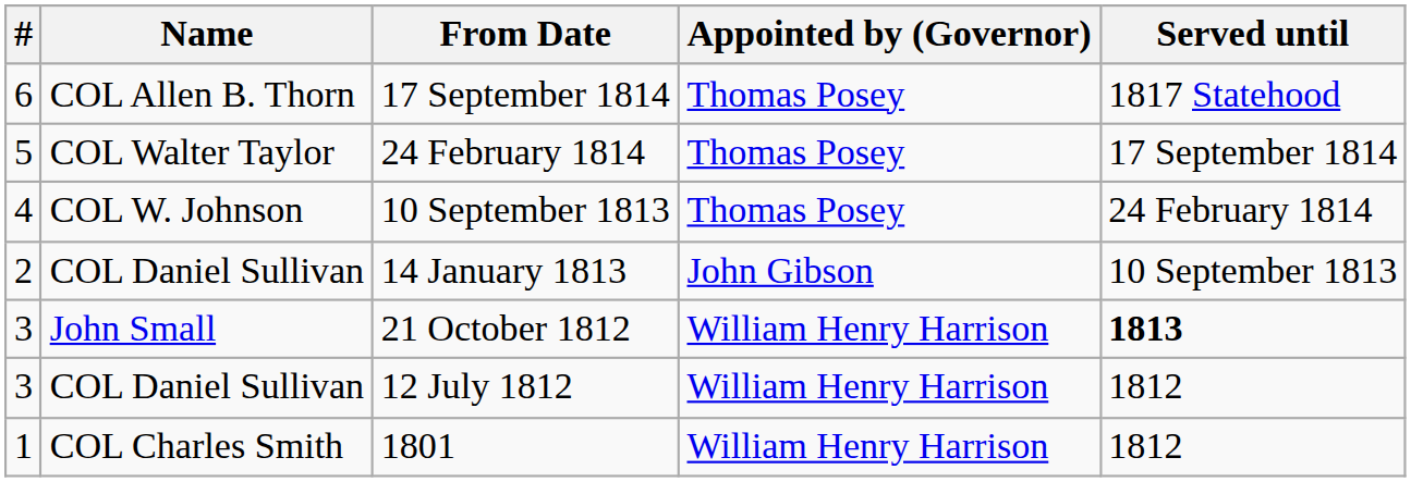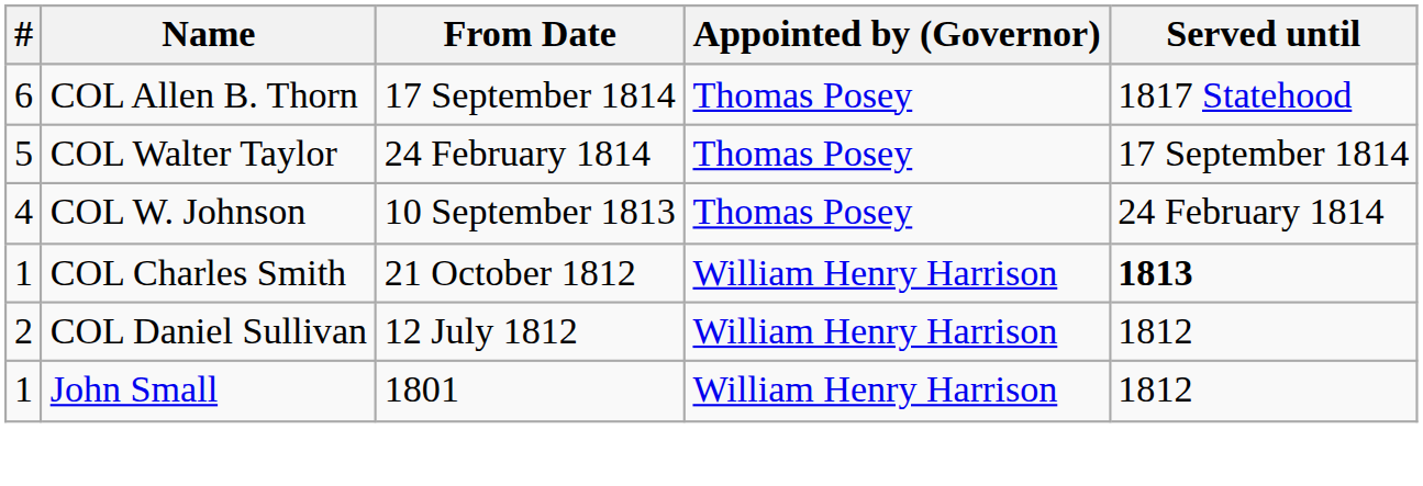- row: 2 | COL Daniel Sullivan | 14 January 1813 | John Gibson | 10 September 1813
21 October 1812 | #: 3 -> 1
21 October 1812 | Name: John Small -> COL Charles Smith
12 July 1812 | #: 3 -> 2
1801 | Name: COL Charles Smith -> John Small
